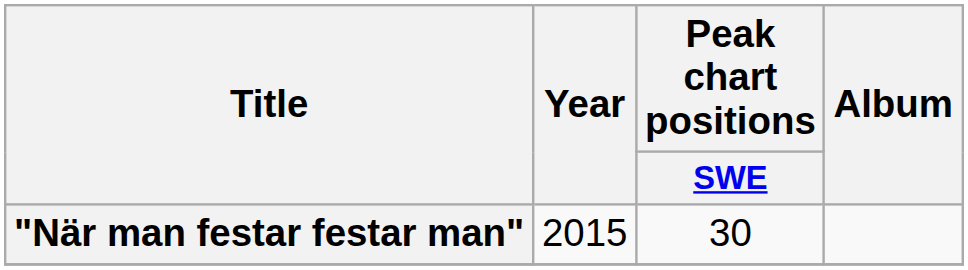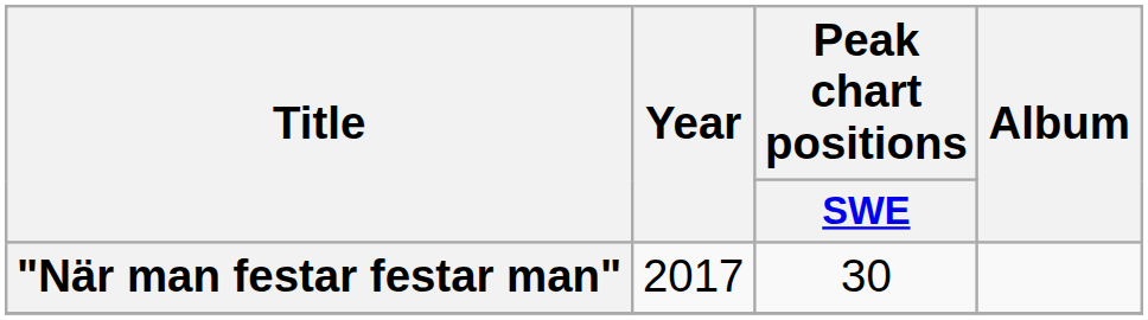"När man festar festar man" | Year: 2015 -> 2017
